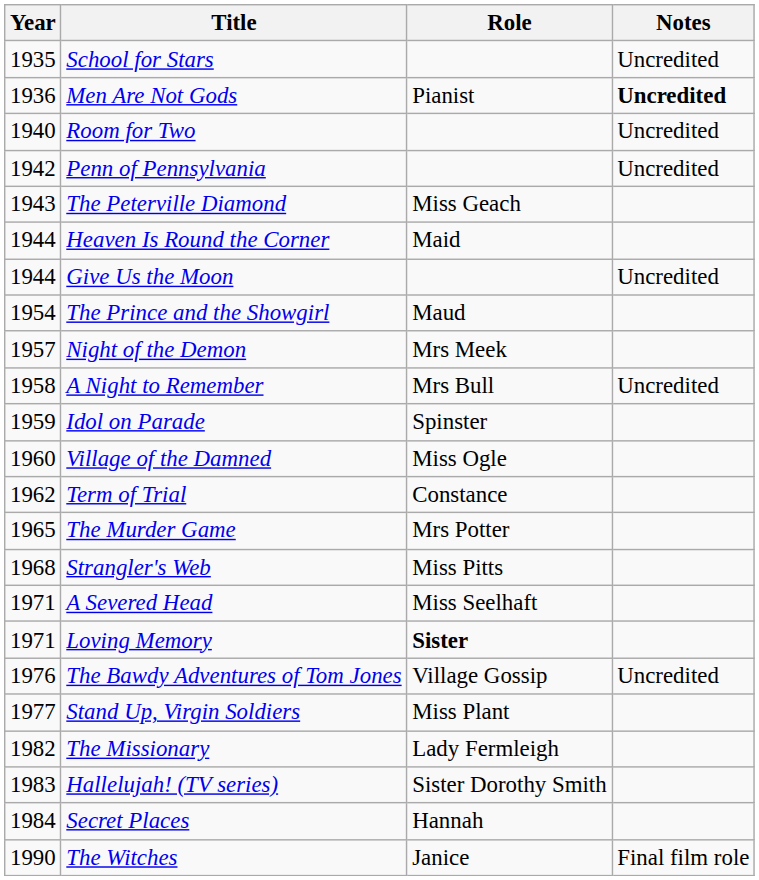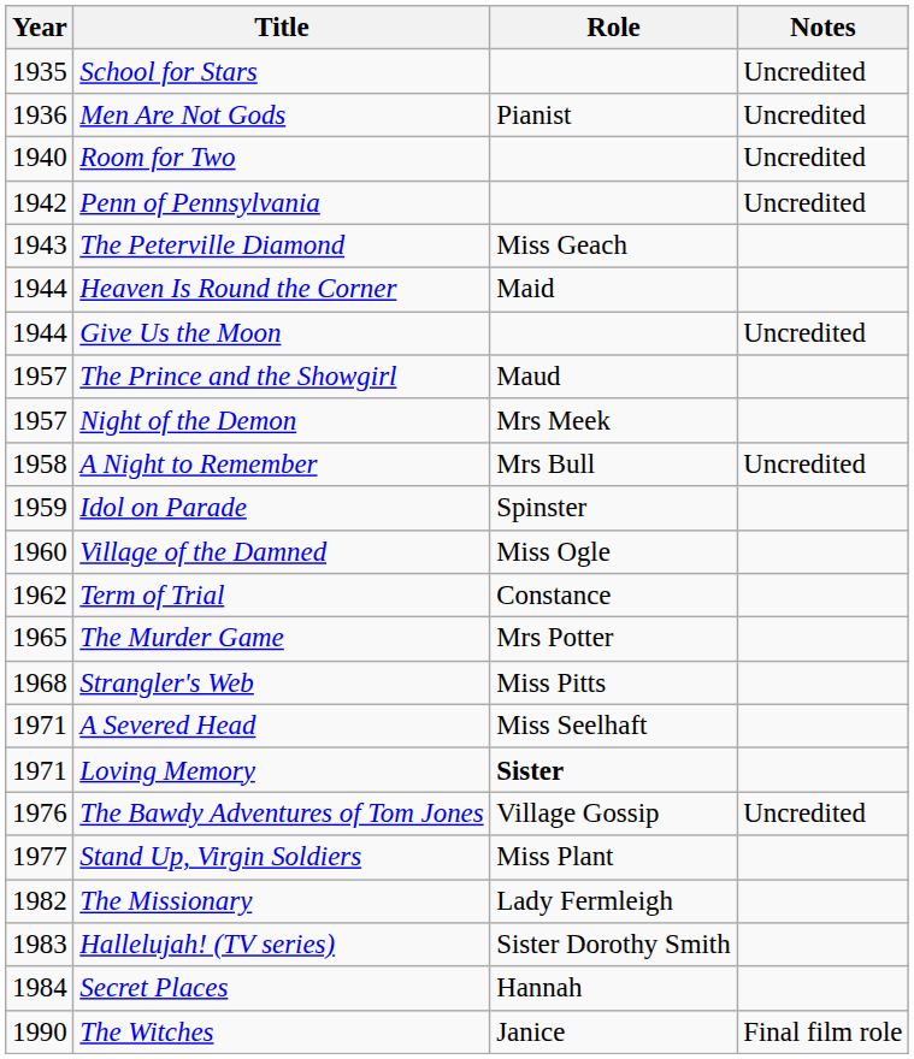Men Are Not Gods | Notes: bold -> normal
The Prince and the Showgirl | Year: 1954 -> 1957
